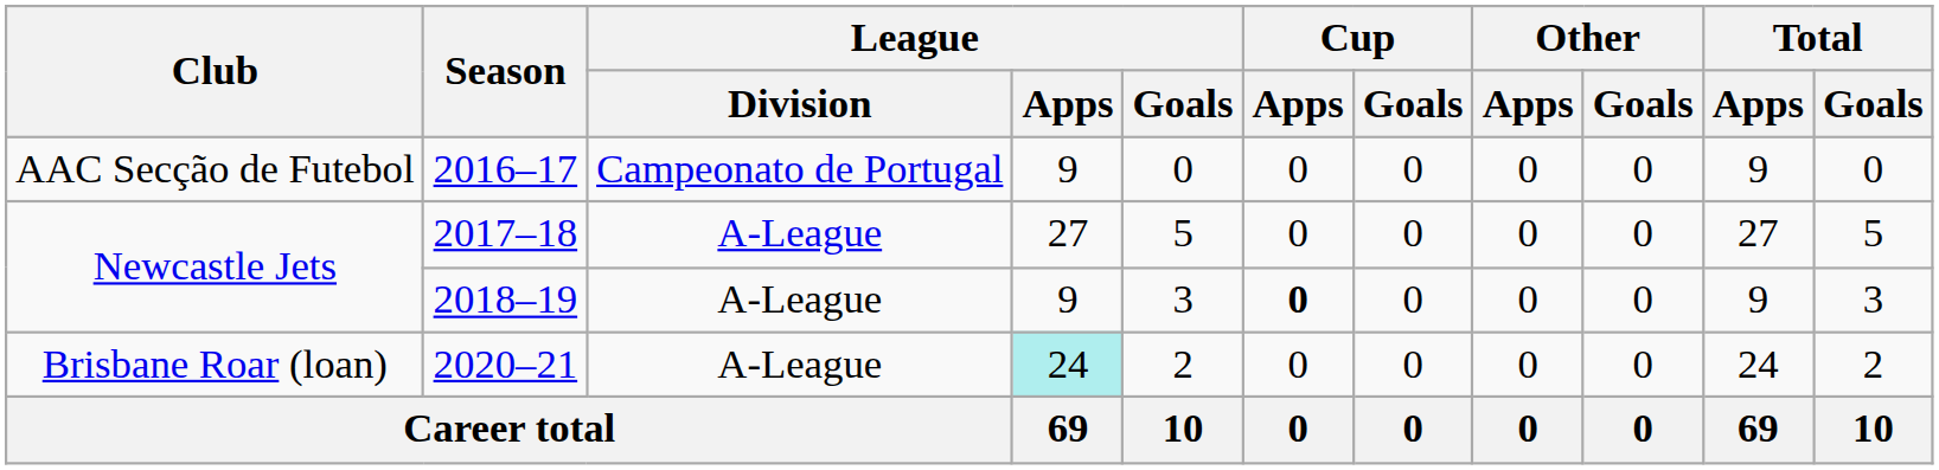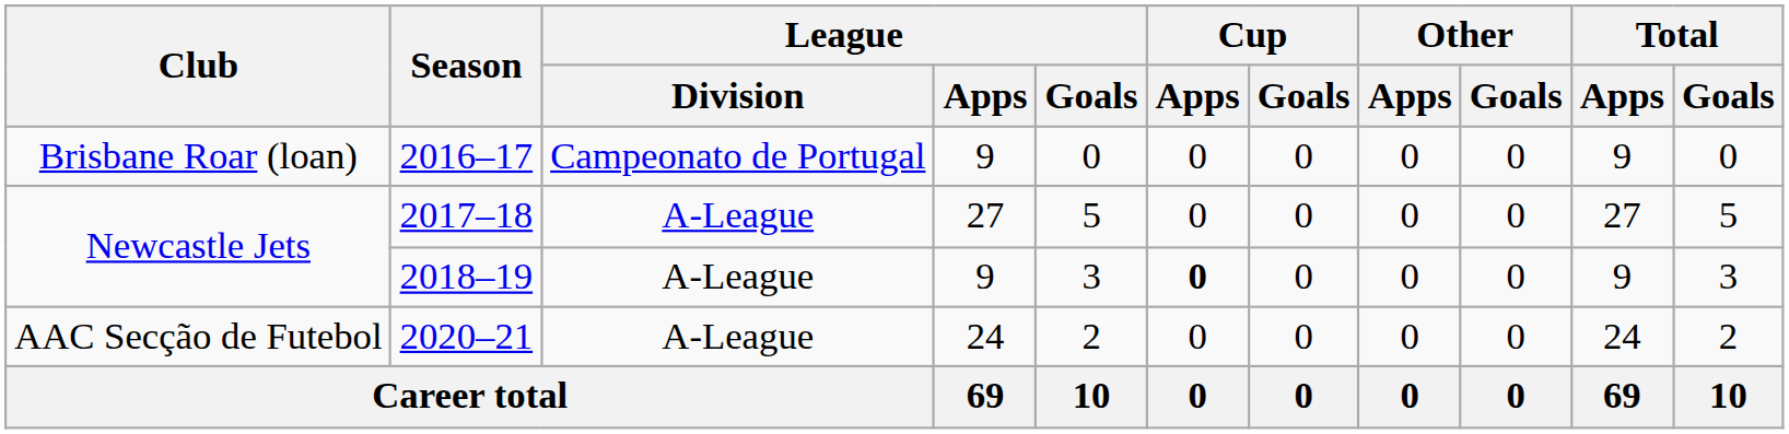2016–17 | Club: AAC Secção de Futebol -> Brisbane Roar (loan)
2020–21 | Club: Brisbane Roar (loan) -> AAC Secção de Futebol
2020–21 | League / Apps: paleturquoise background -> no background
